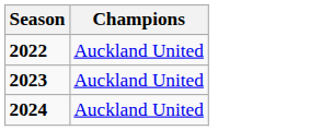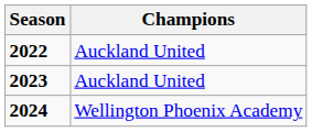2024 | Champions: Auckland United -> Wellington Phoenix Academy
